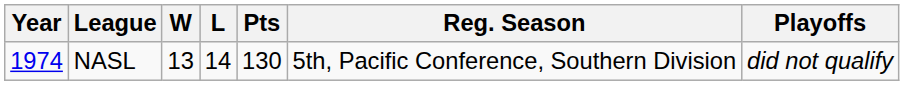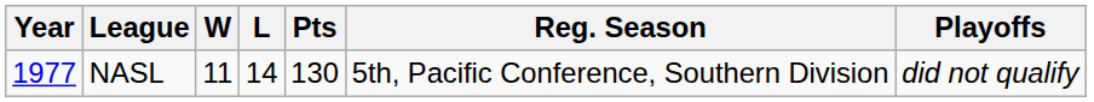NASL | Year: 1974 -> 1977
NASL | W: 13 -> 11
